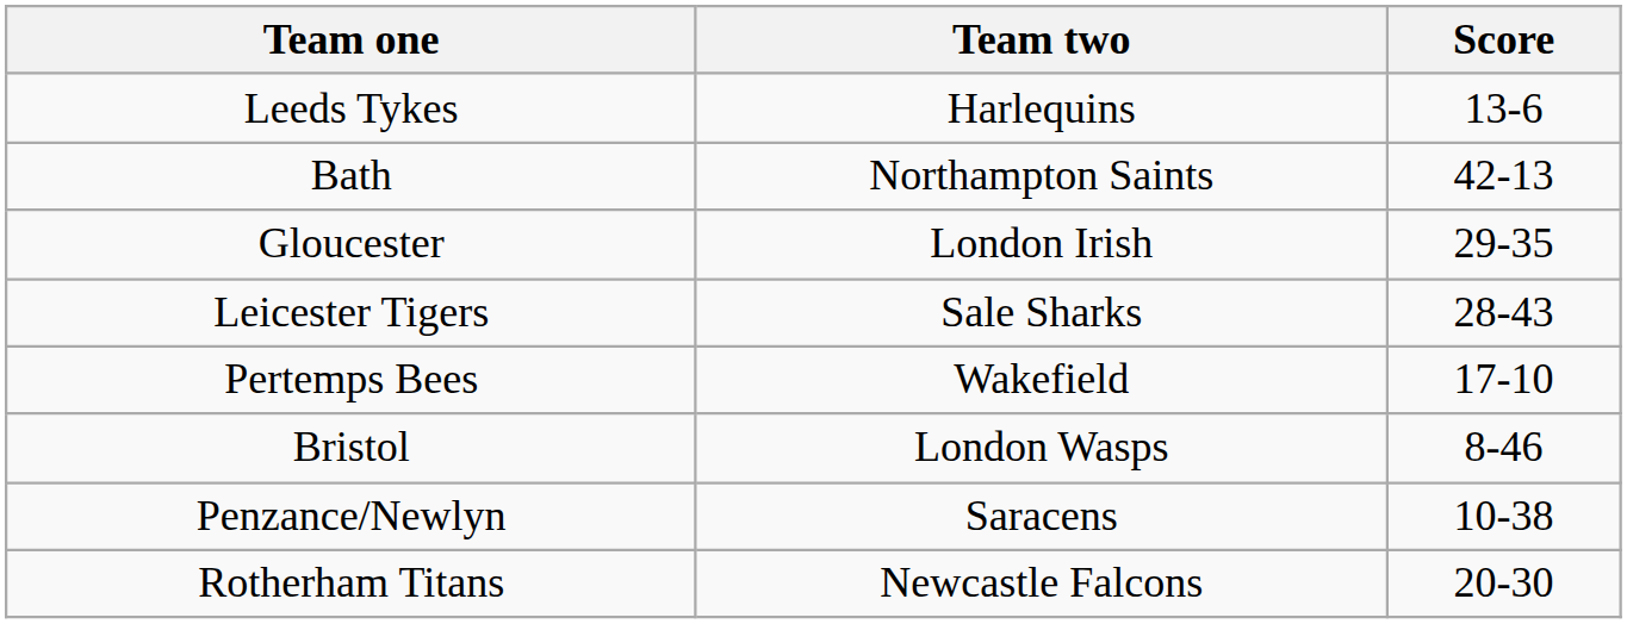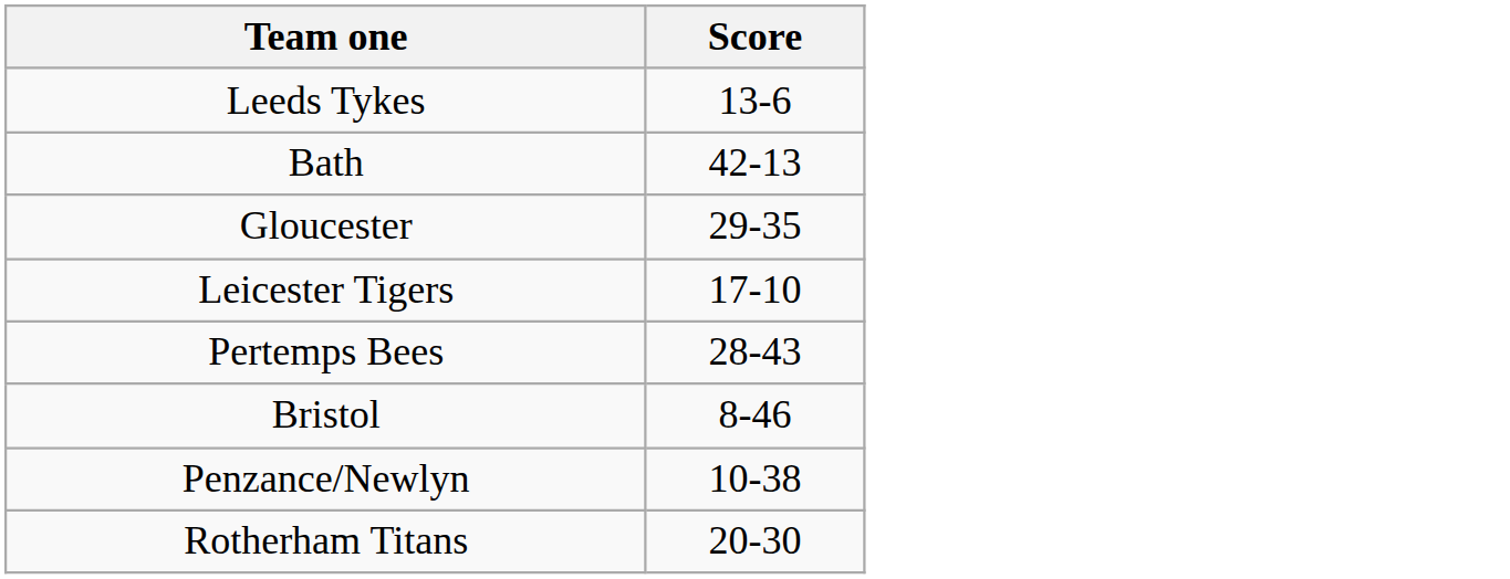- column: Team two | Harlequins | Northampton Saints | London Irish | Sale Sharks | Wakefield | London Wasps | Saracens | Newcastle Falcons
Leicester Tigers | Score: 28-43 -> 17-10
Pertemps Bees | Score: 17-10 -> 28-43
